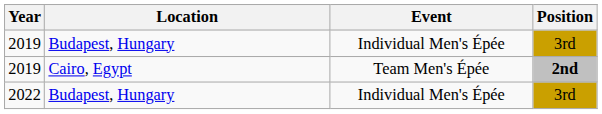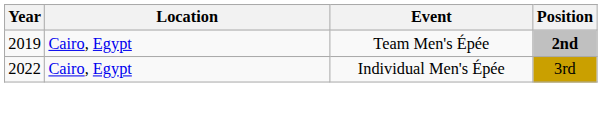- row: 2019 | Budapest, Hungary | Individual Men's Épée | 3rd
2022 | Location: Budapest, Hungary -> Cairo, Egypt
